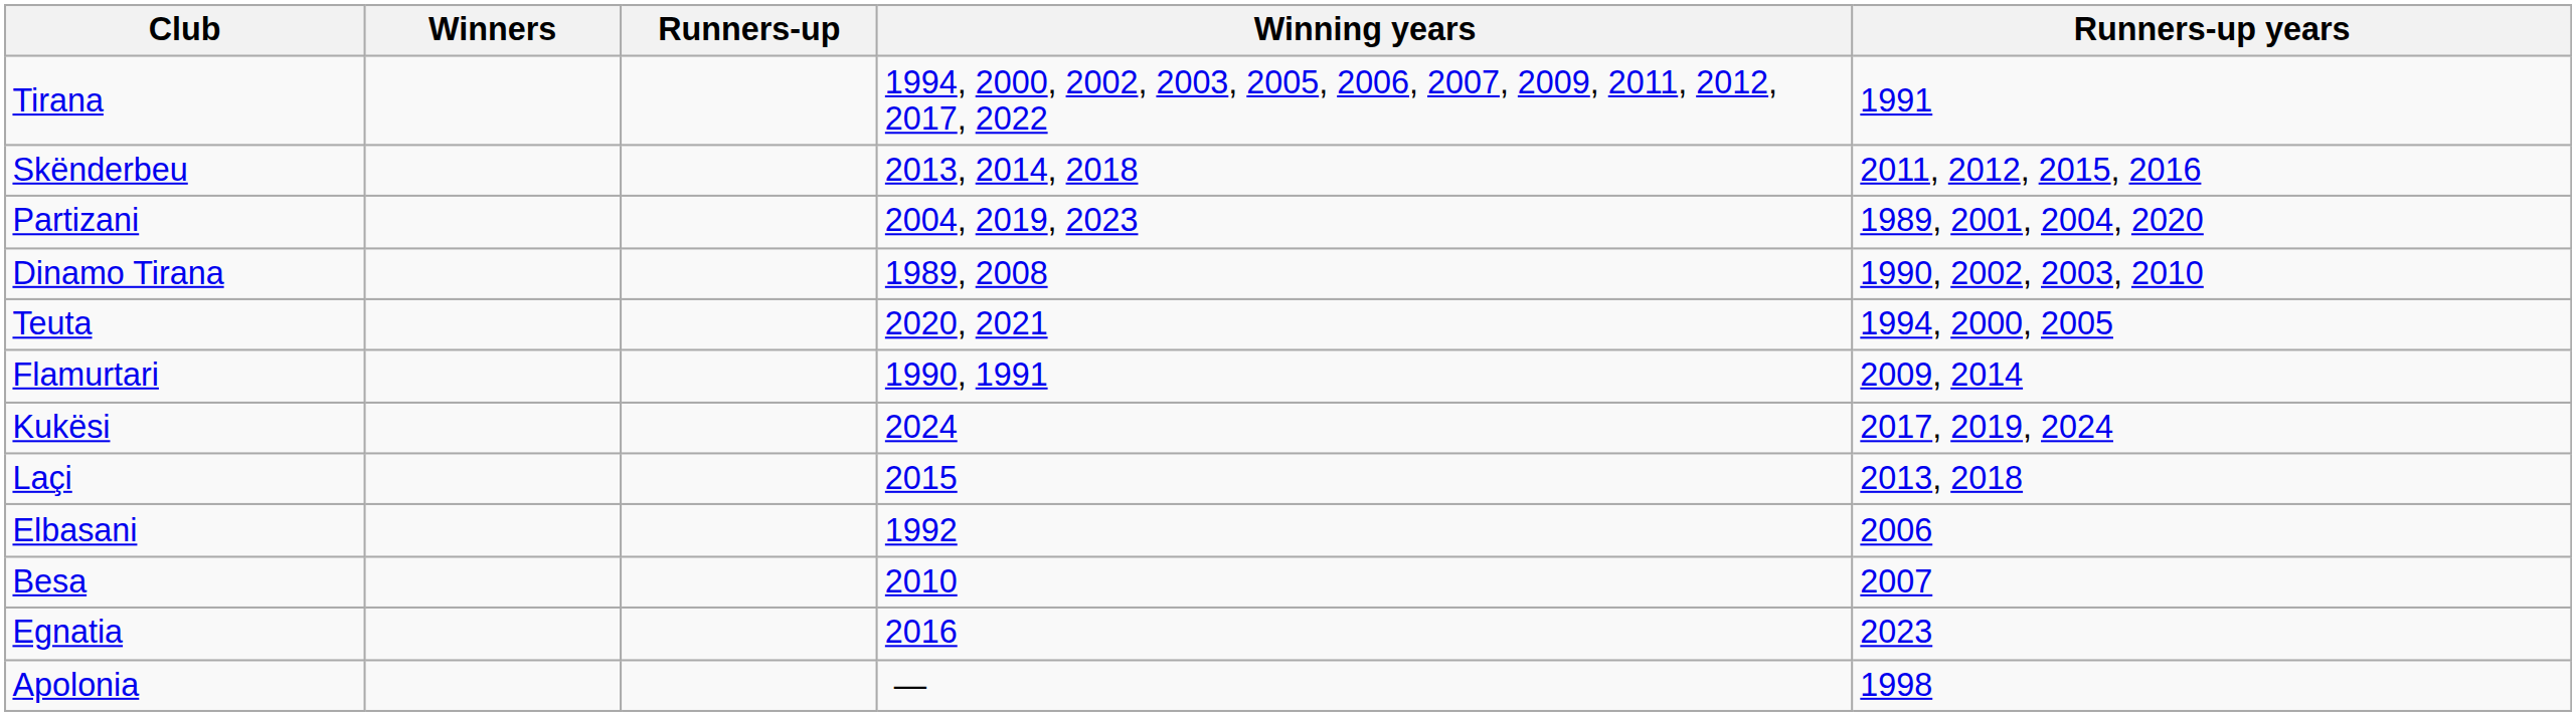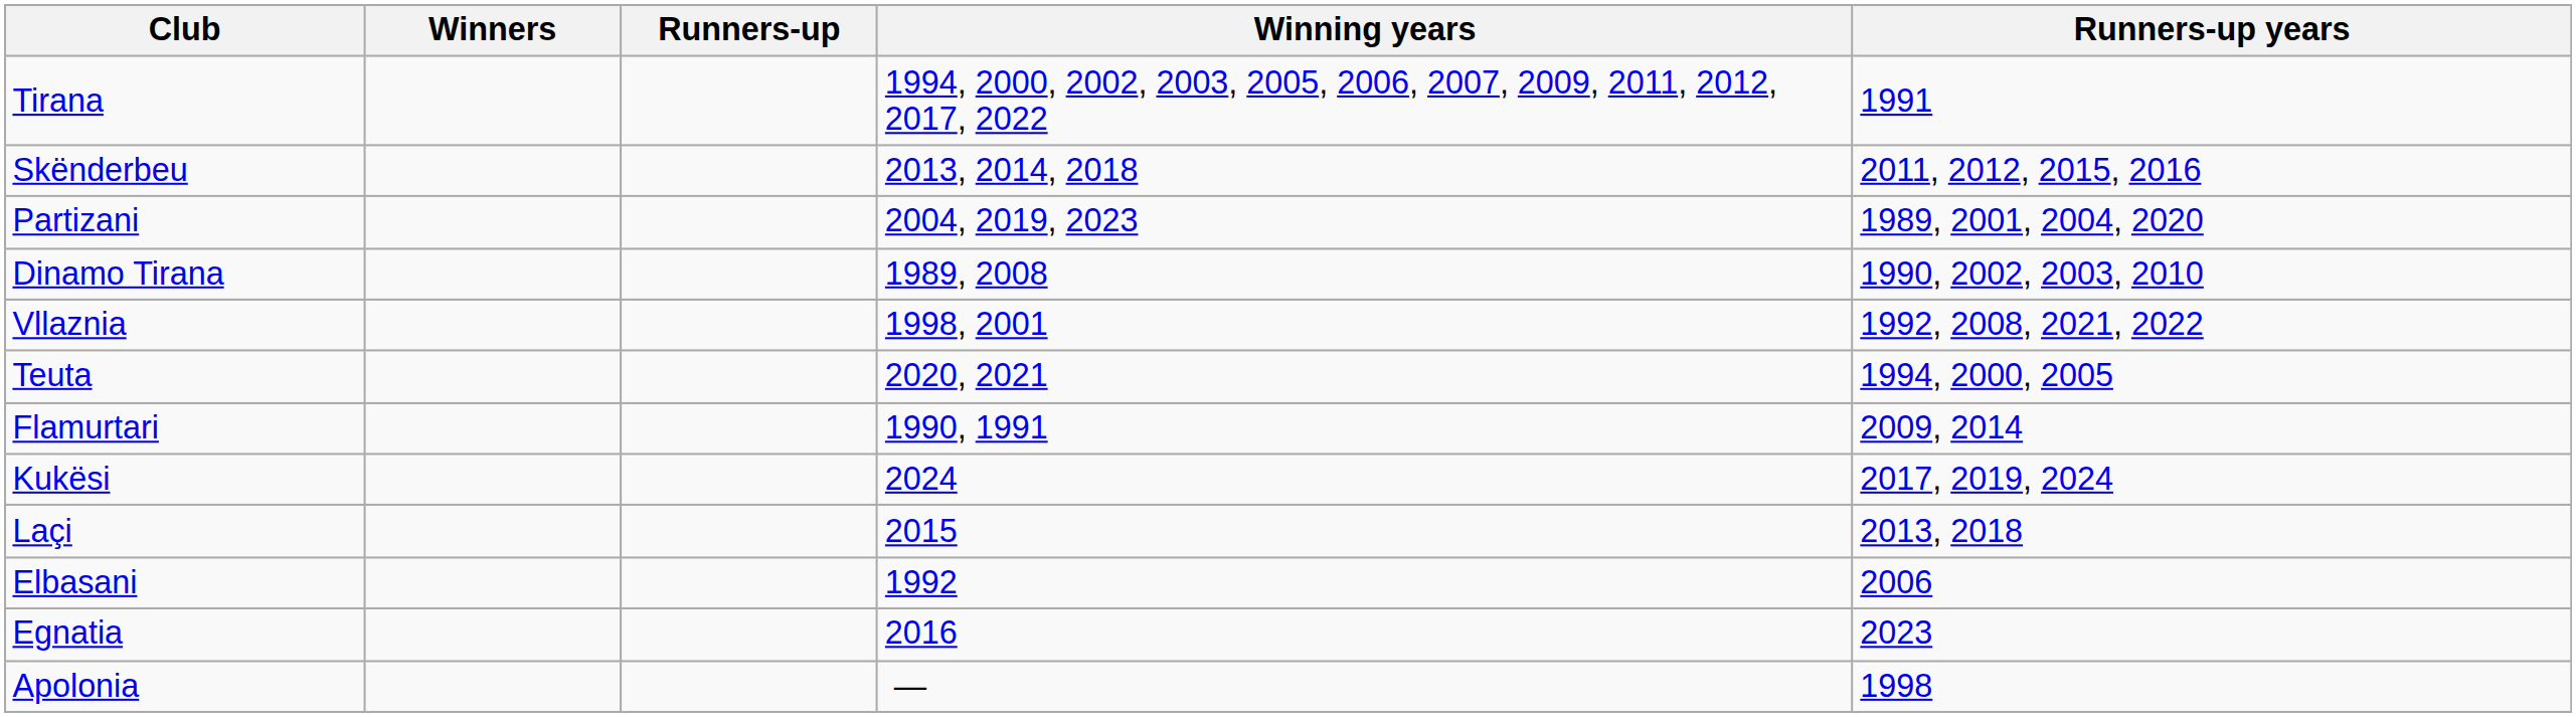+ row: Vllaznia | 1998, 2001 | 1992, 2008, 2021, 2022
- row: Besa | 2010 | 2007
